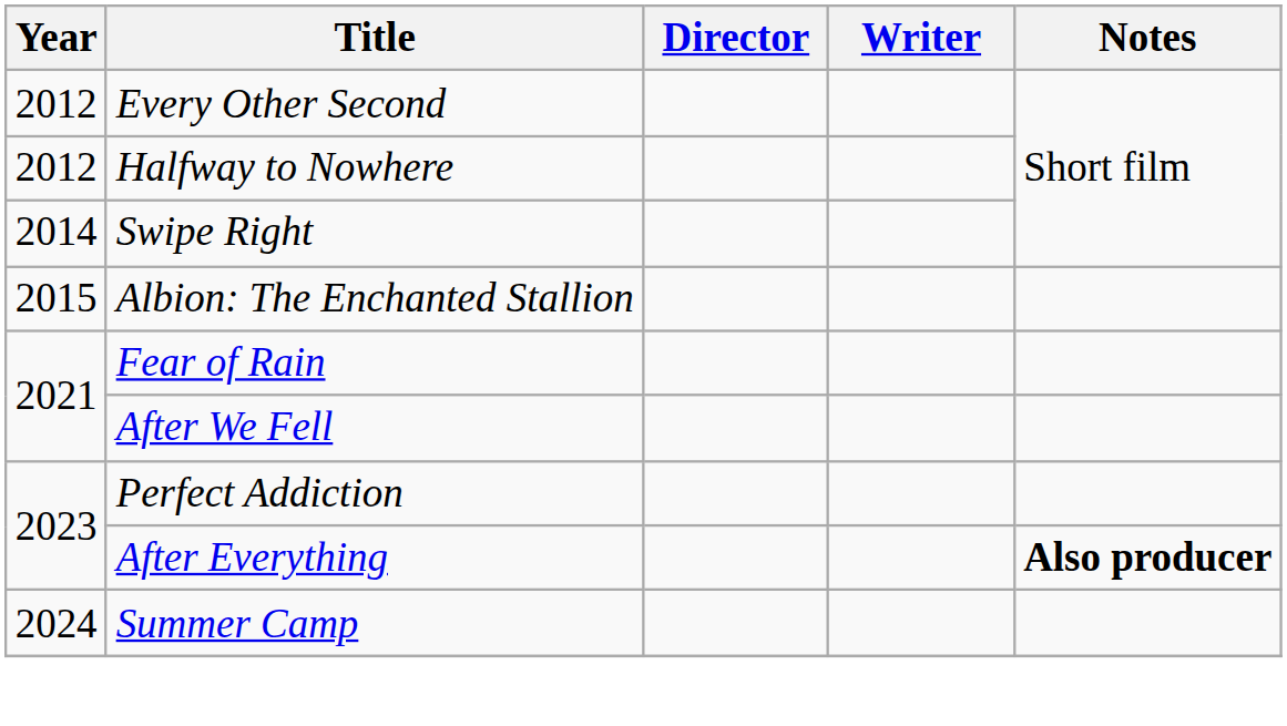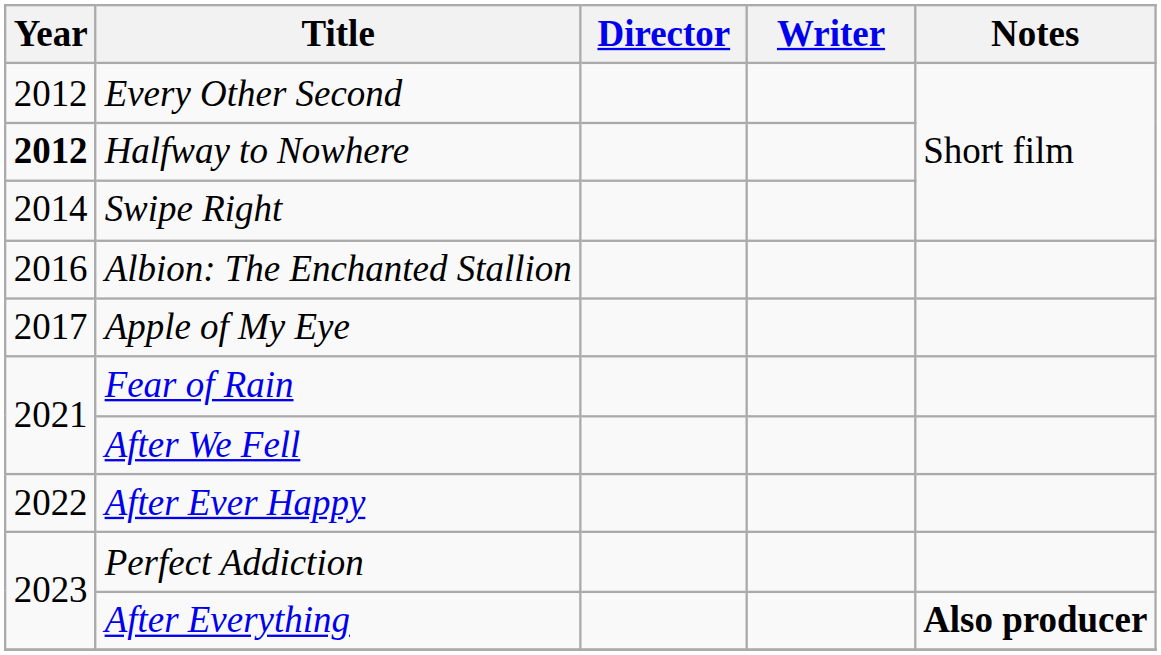Halfway to Nowhere | Year: normal -> bold
Albion: The Enchanted Stallion | Year: 2015 -> 2016
+ row: 2017 | Apple of My Eye
+ row: 2022 | After Ever Happy
- row: 2024 | Summer Camp
